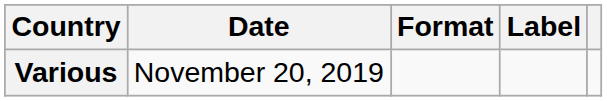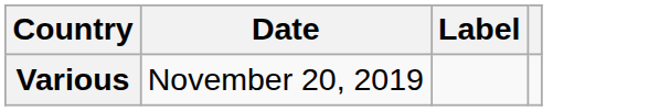- column: Format
